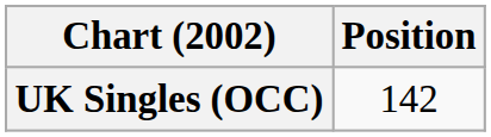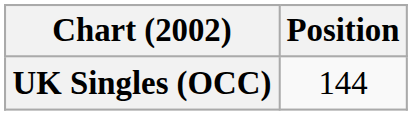UK Singles (OCC) | Position: 142 -> 144
